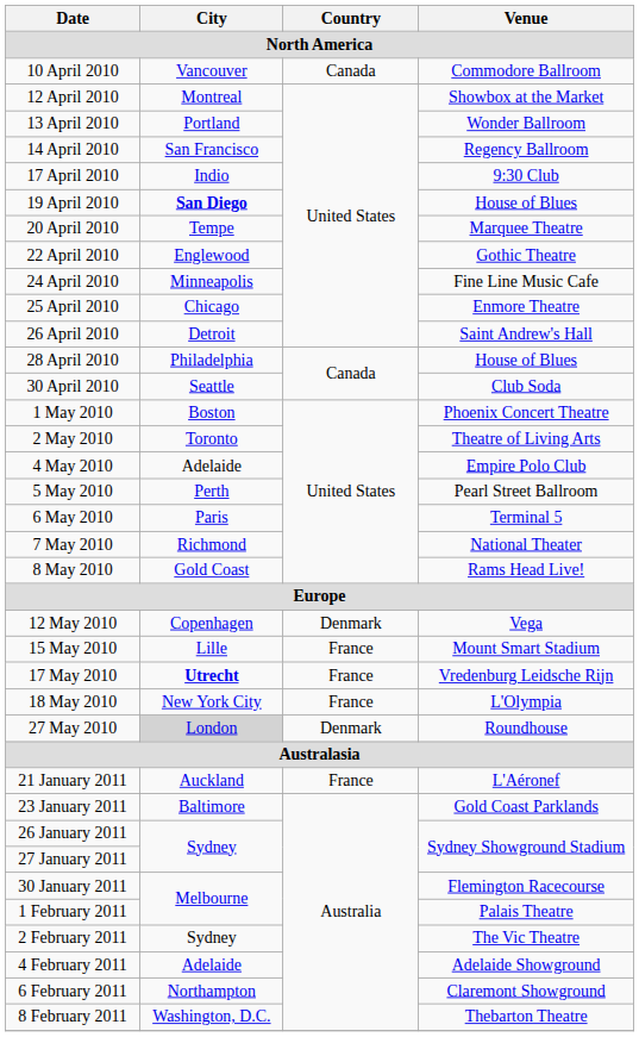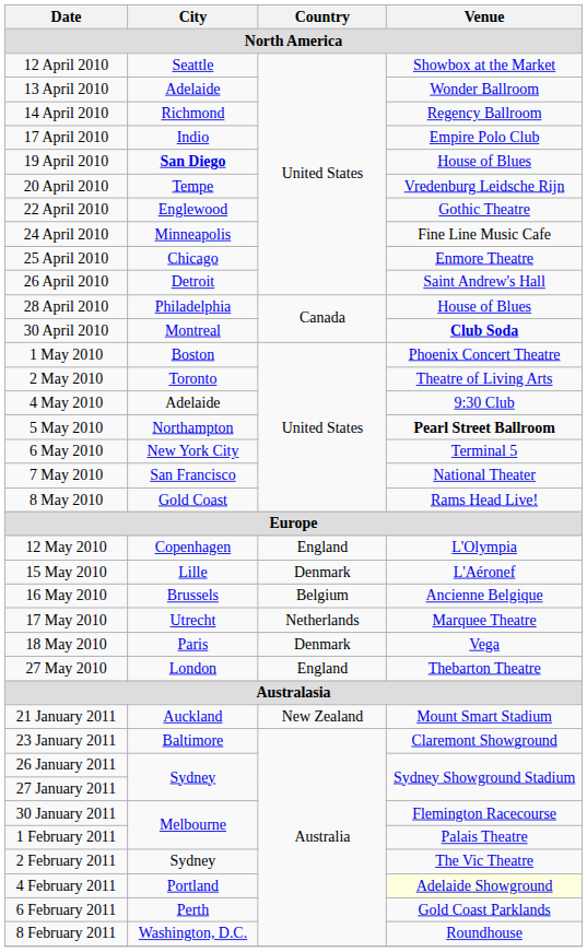- row: 10 April 2010 | Vancouver | Canada | Commodore Ballroom
12 April 2010 | City: Montreal -> Seattle
13 April 2010 | City: Portland -> Adelaide
14 April 2010 | City: San Francisco -> Richmond
17 April 2010 | Venue: 9:30 Club -> Empire Polo Club
20 April 2010 | Venue: Marquee Theatre -> Vredenburg Leidsche Rijn
30 April 2010 | City: Seattle -> Montreal
30 April 2010 | Venue: normal -> bold
4 May 2010 | Venue: Empire Polo Club -> 9:30 Club
5 May 2010 | City: Perth -> Northampton
5 May 2010 | Venue: normal -> bold
6 May 2010 | City: Paris -> New York City
7 May 2010 | City: Richmond -> San Francisco
12 May 2010 | Country: Denmark -> England
12 May 2010 | Venue: Vega -> L'Olympia
15 May 2010 | Country: France -> Denmark
15 May 2010 | Venue: Mount Smart Stadium -> L'Aéronef
+ row: 16 May 2010 | Brussels | Belgium | Ancienne Belgique
17 May 2010 | City: bold -> normal
17 May 2010 | Country: France -> Netherlands
17 May 2010 | Venue: Vredenburg Leidsche Rijn -> Marquee Theatre
18 May 2010 | City: New York City -> Paris
18 May 2010 | Country: France -> Denmark
18 May 2010 | Venue: L'Olympia -> Vega
27 May 2010 | City: lightgrey background -> no background
27 May 2010 | Country: Denmark -> England
27 May 2010 | Venue: Roundhouse -> Thebarton Theatre
21 January 2011 | Country: France -> New Zealand
21 January 2011 | Venue: L'Aéronef -> Mount Smart Stadium
23 January 2011 | Venue: Gold Coast Parklands -> Claremont Showground
4 February 2011 | City: Adelaide -> Portland
4 February 2011 | Venue: no background -> lightyellow background
6 February 2011 | City: Northampton -> Perth
6 February 2011 | Venue: Claremont Showground -> Gold Coast Parklands
8 February 2011 | Venue: Thebarton Theatre -> Roundhouse
